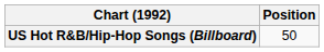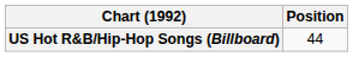US Hot R&B/Hip-Hop Songs (Billboard) | Position: 50 -> 44
